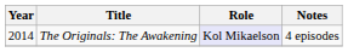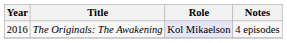The Originals: The Awakening | Year: 2014 -> 2016
